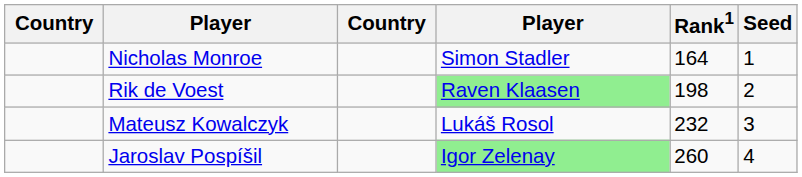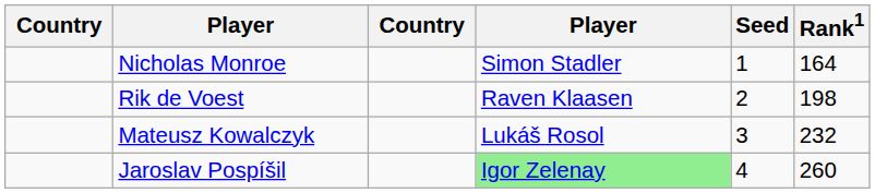columns swapped: Rank1 <-> Seed
Rik de Voest | column 4: lightgreen background -> no background
